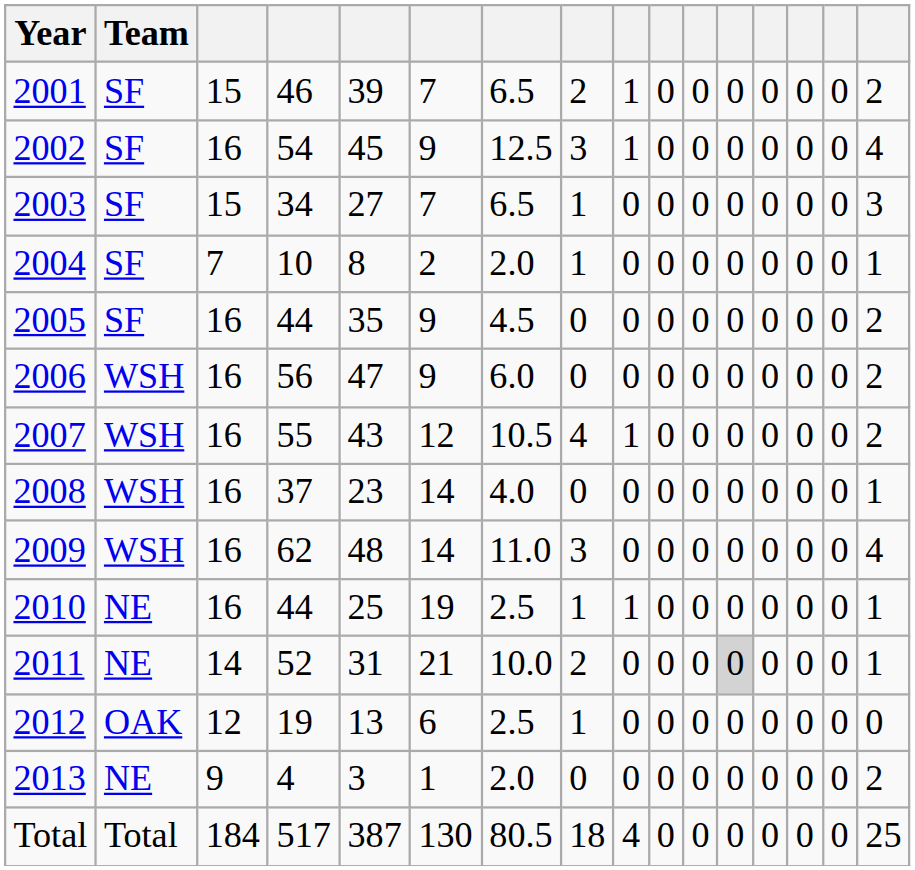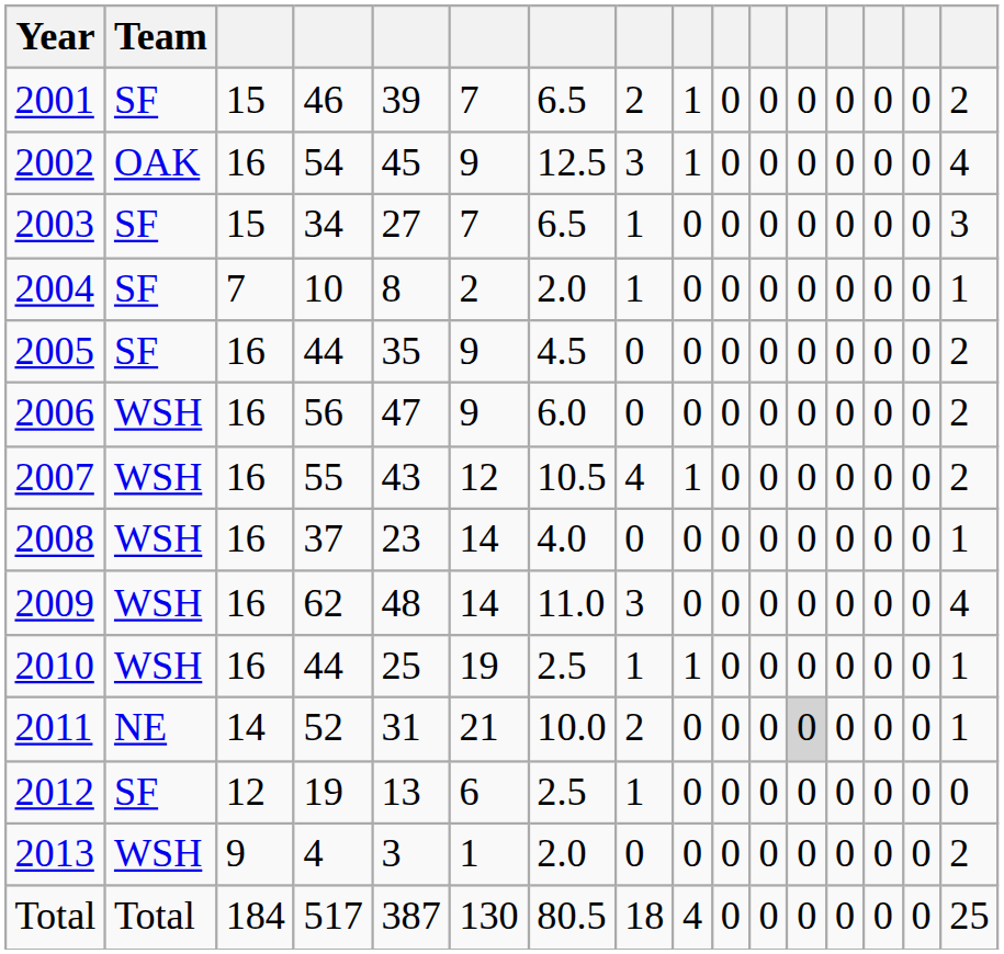2002 | Team: SF -> OAK
2010 | Team: NE -> WSH
2012 | Team: OAK -> SF
2013 | Team: NE -> WSH
